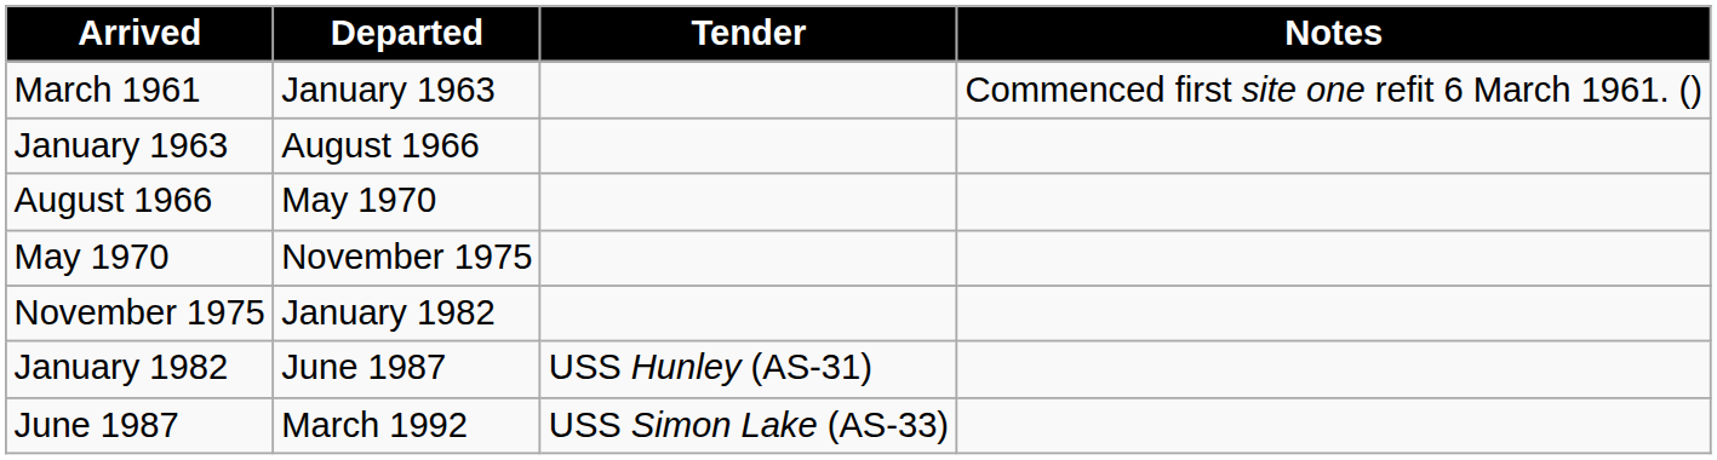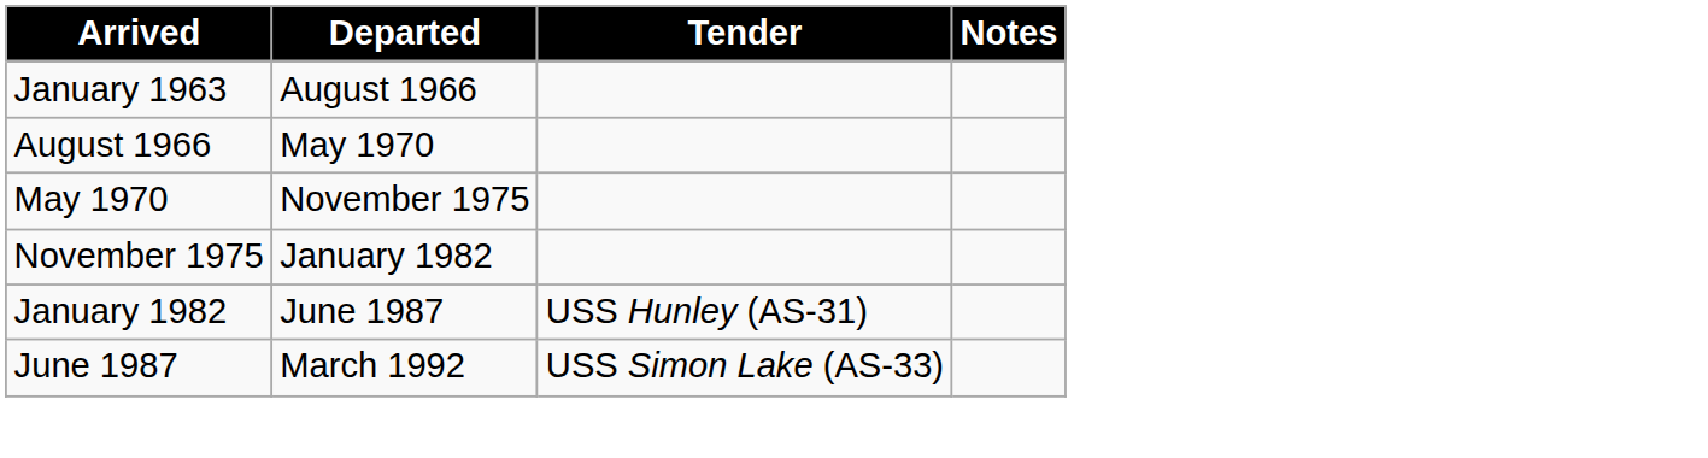- row: March 1961 | January 1963 | Commenced first site one refit 6 March 1961. ()
